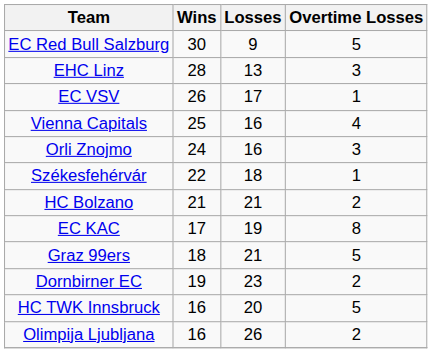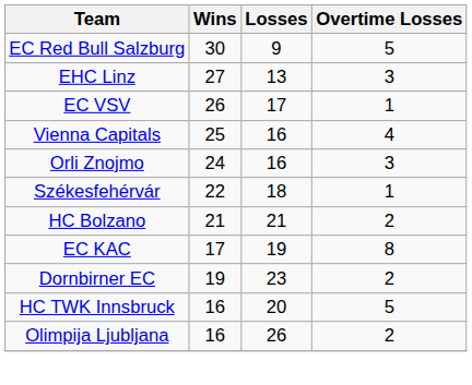EHC Linz | Wins: 28 -> 27
- row: Graz 99ers | 18 | 21 | 5
